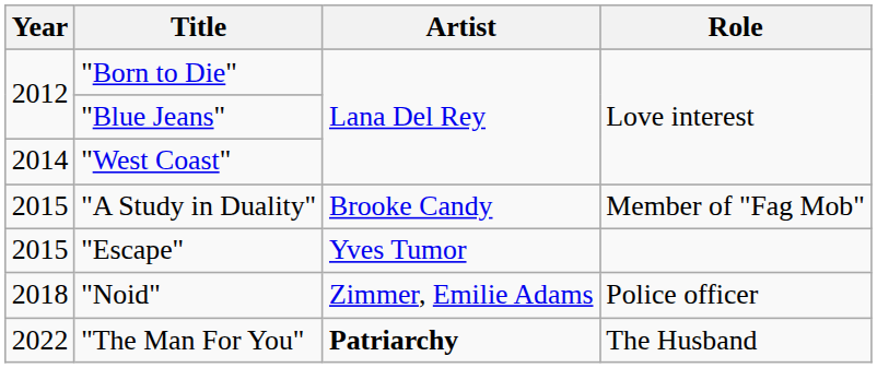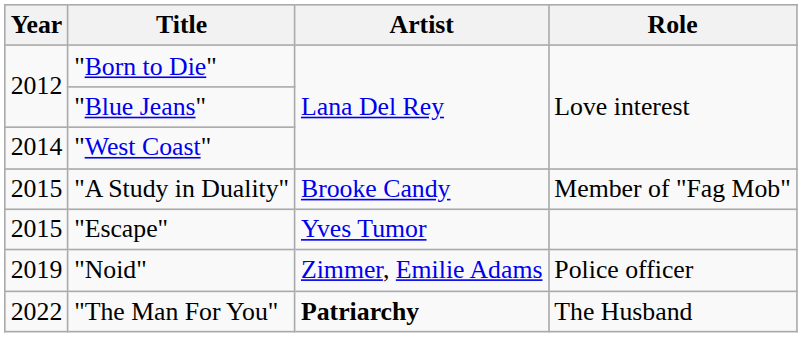"Noid" | Year: 2018 -> 2019
